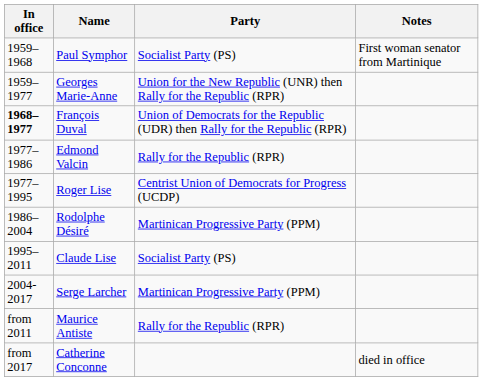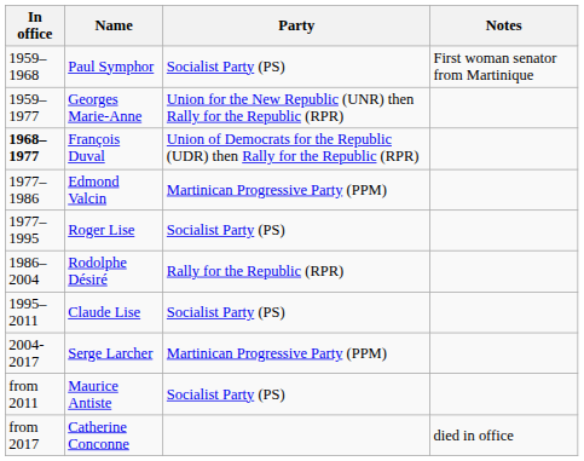Edmond Valcin | Party: Rally for the Republic (RPR) -> Martinican Progressive Party (PPM)
Roger Lise | Party: Centrist Union of Democrats for Progress (UCDP) -> Socialist Party (PS)
Rodolphe Désiré | Party: Martinican Progressive Party (PPM) -> Rally for the Republic (RPR)
Maurice Antiste | Party: Rally for the Republic (RPR) -> Socialist Party (PS)
